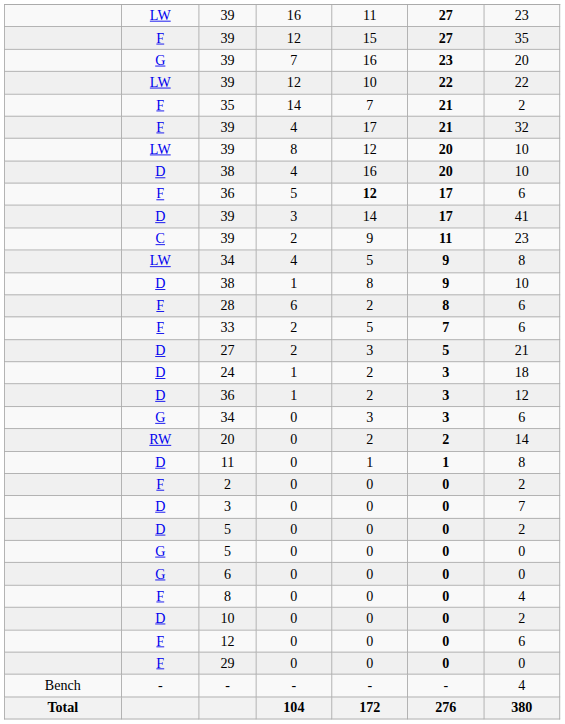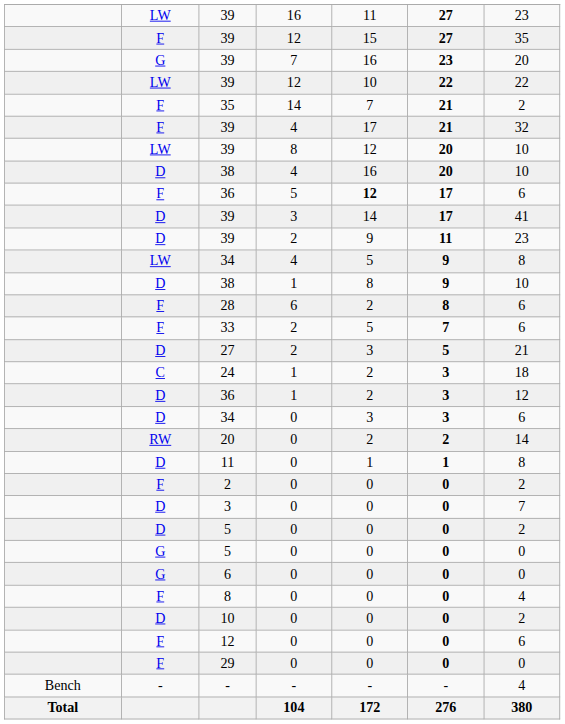39 / 2 | column 2: C -> D
24 | column 2: D -> C
34 / 0 | column 2: G -> D
